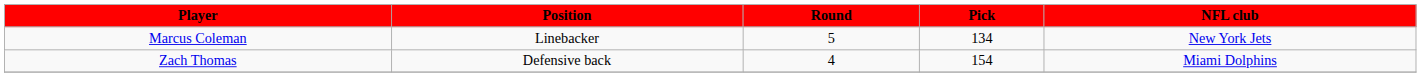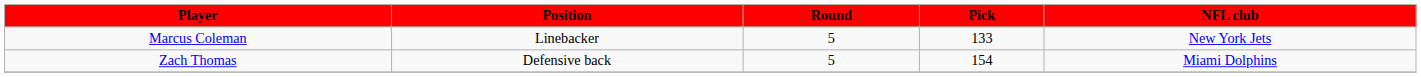Marcus Coleman | Pick: 134 -> 133
Zach Thomas | Round: 4 -> 5
